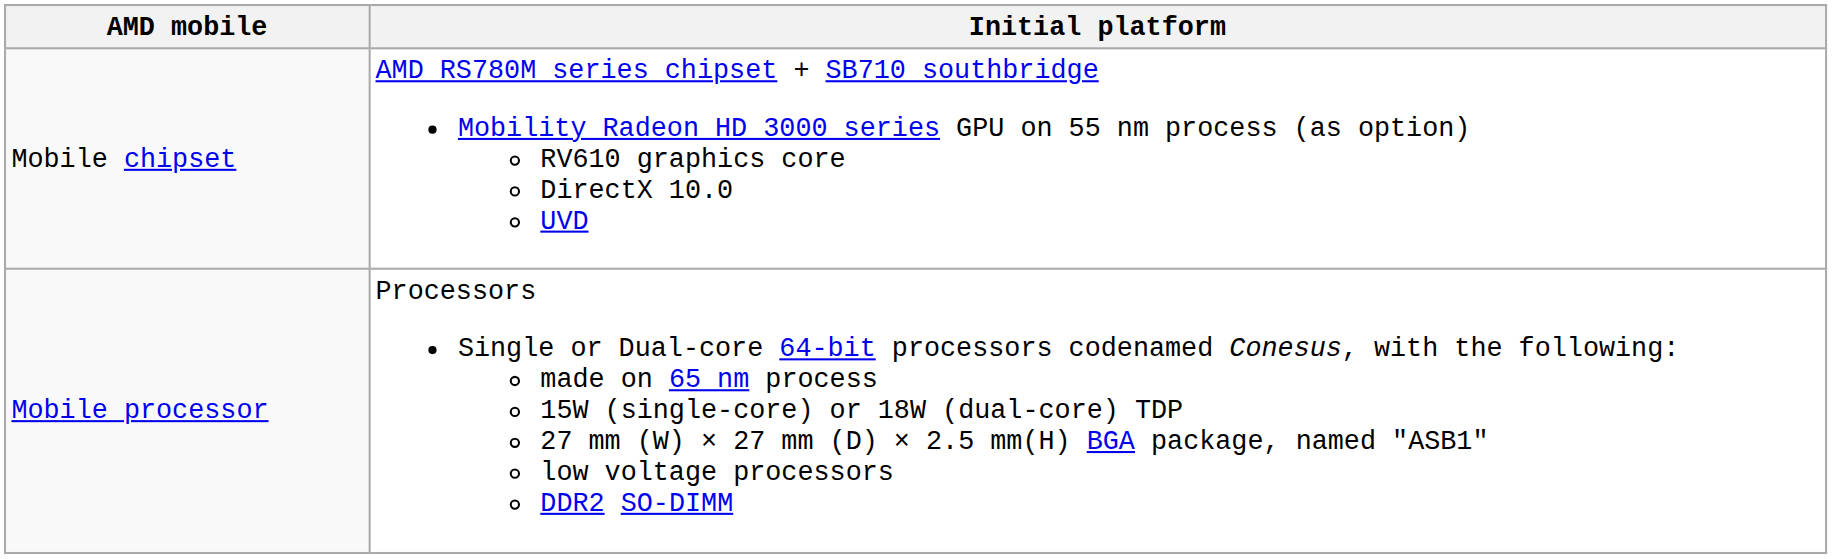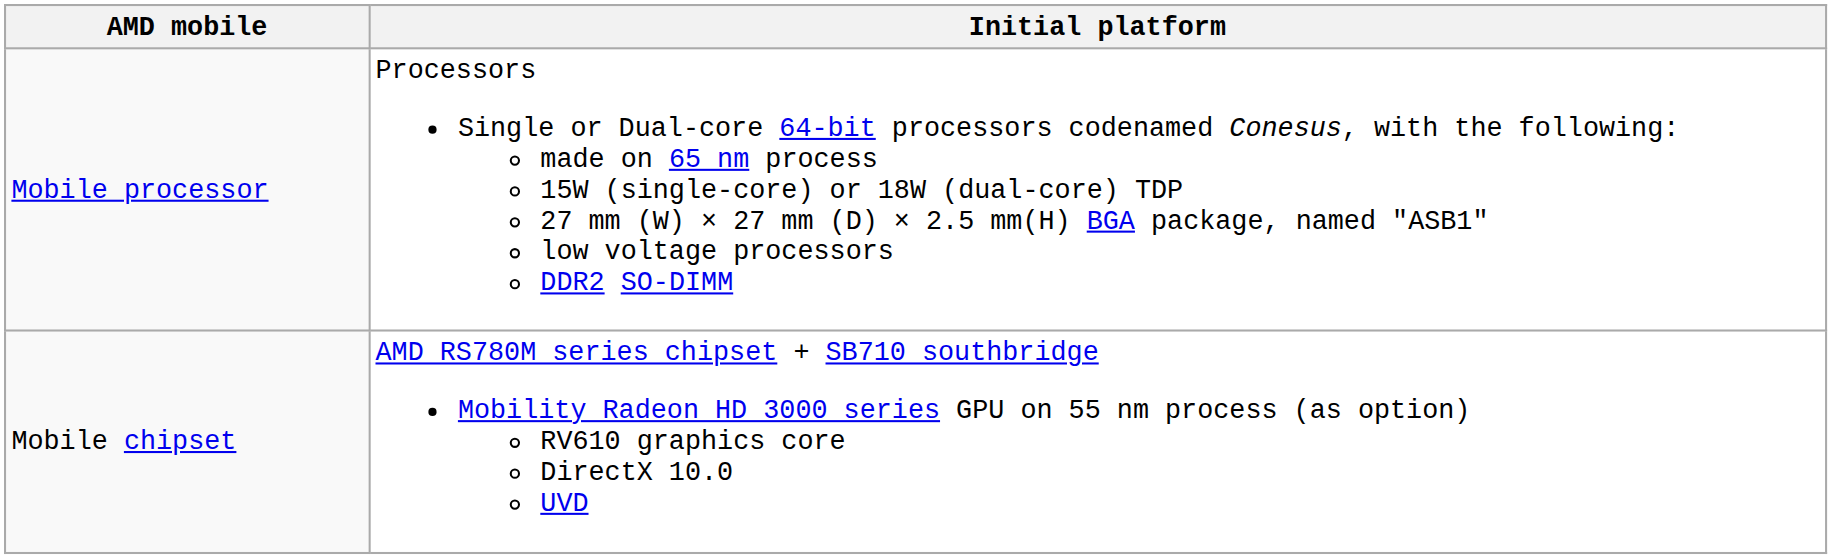rows swapped: Mobile processor <-> Mobile chipset
